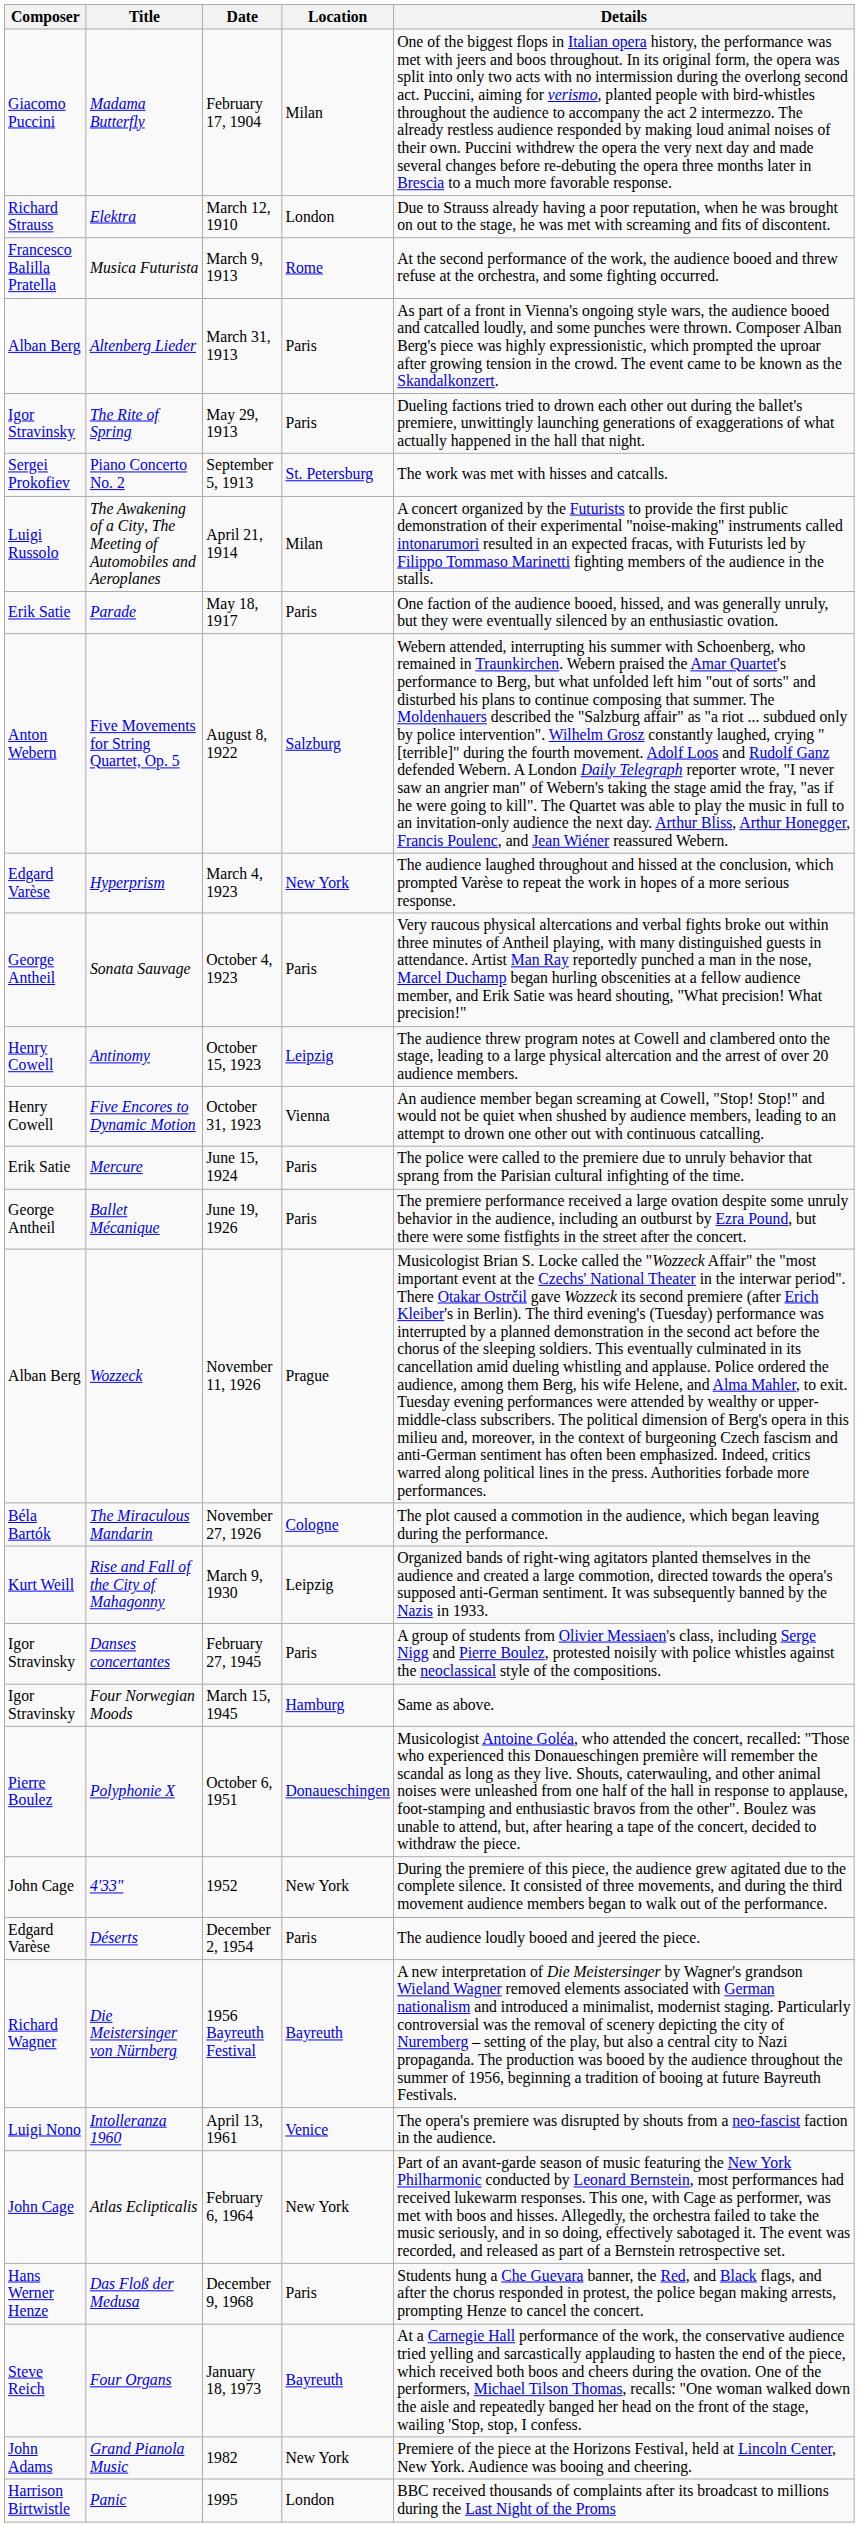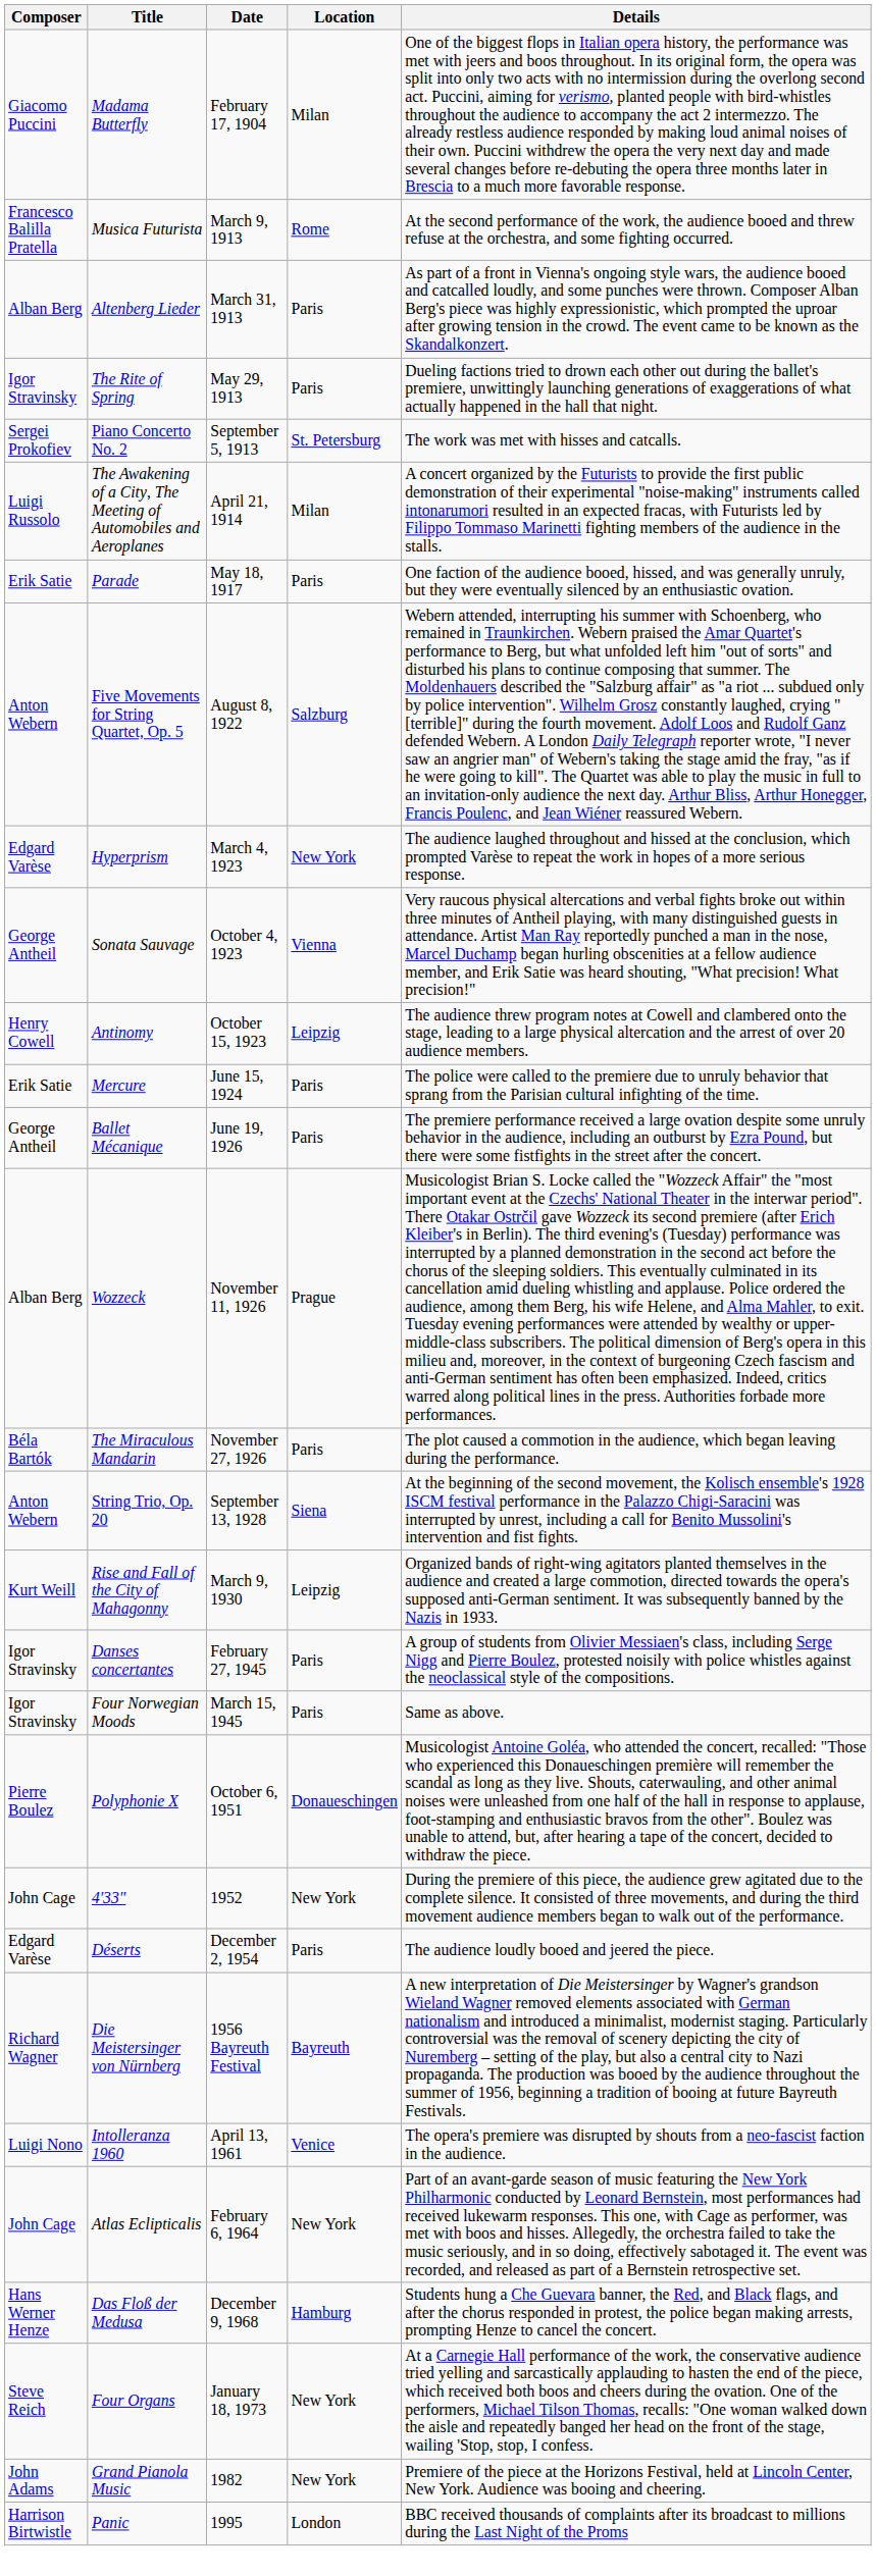- row: Richard Strauss | Elektra | March 12, 1910 | London | Due to Strauss already having a poor reputation, when he was brought on out to the stage, he was met with screaming and fits of discontent.
Sonata Sauvage | Location: Paris -> Vienna
- row: Henry Cowell | Five Encores to Dynamic Motion | October 31, 1923 | Vienna | An audience member began screaming at Cowell, "Stop! Stop!" and would not be quiet when shushed by audience members, leading to an attempt to drown one other out with continuous catcalling.
The Miraculous Mandarin | Location: Cologne -> Paris
+ row: Anton Webern | String Trio, Op. 20 | September 13, 1928 | Siena | At the beginning of the second movement, the Kolisch ensemble's 1928 ISCM festival performance in the Palazzo Chigi-Saracini was interrupted by unrest, including a call for Benito Mussolini's intervention and fist fights.
Four Norwegian Moods | Location: Hamburg -> Paris
Das Floß der Medusa | Location: Paris -> Hamburg
Four Organs | Location: Bayreuth -> New York
